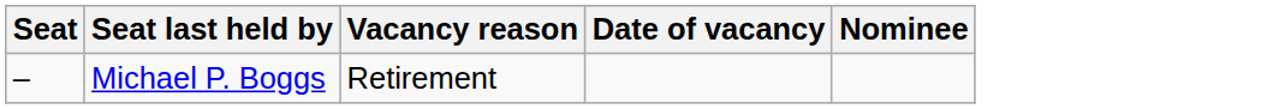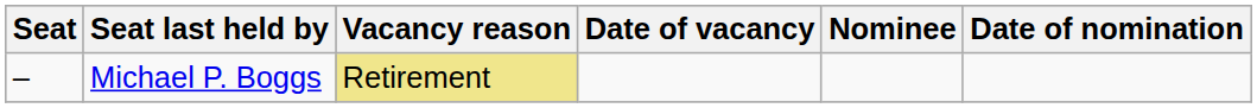+ column: Date of nomination
Michael P. Boggs | Vacancy reason: no background -> khaki background
